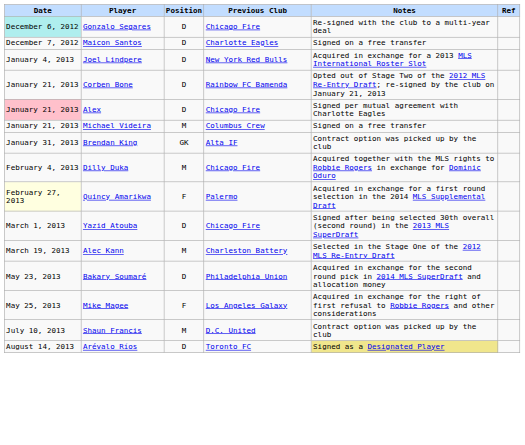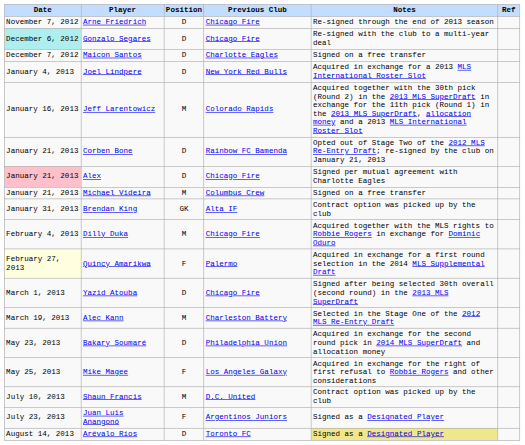+ row: November 7, 2012 | Arne Friedrich | D | Chicago Fire | Re-signed through the end of 2013 season
+ row: January 16, 2013 | Jeff Larentowicz | M | Colorado Rapids | Acquired together with the 30th pick (Round 2) in the 2013 MLS SuperDraft in exchange for the 11th pick (Round 1) in the 2013 MLS SuperDraft, allocation money and a 2013 MLS International Roster Slot
+ row: July 23, 2013 | Juan Luis Anangonó | F | Argentinos Juniors | Signed as a Designated Player
